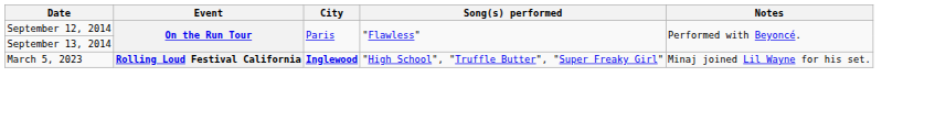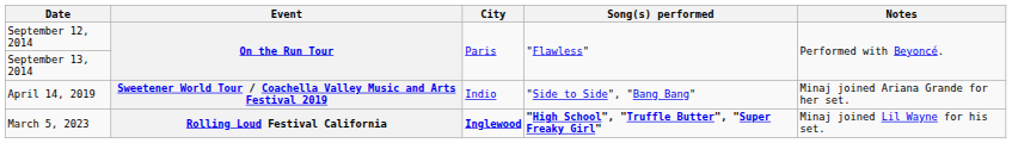+ row: April 14, 2019 | Sweetener World Tour / Coachella Valley Music and Arts Festival 2019 | Indio | "Side to Side", "Bang Bang" | Minaj joined Ariana Grande for her set.
March 5, 2023 | Song(s) performed: normal -> bold
